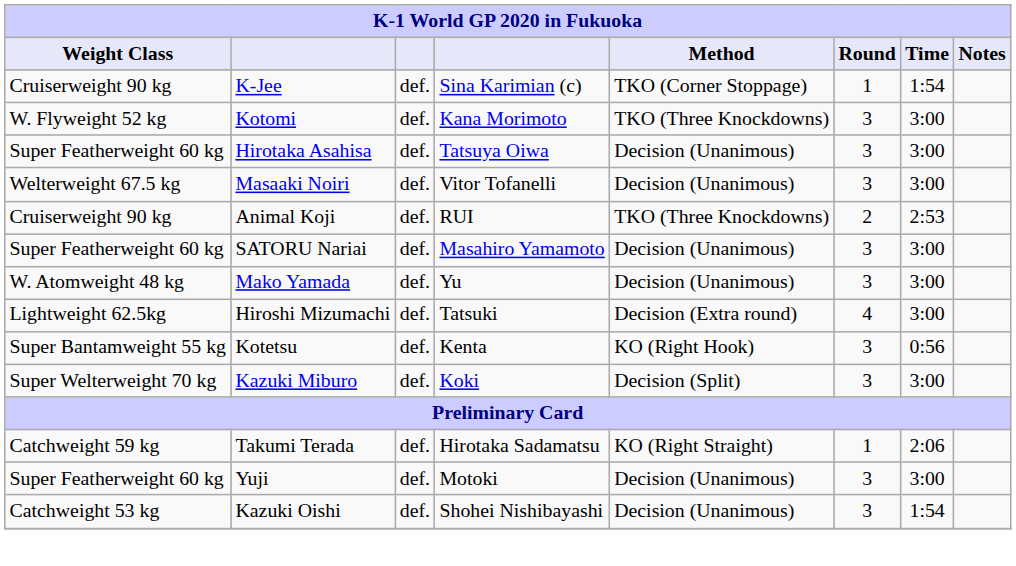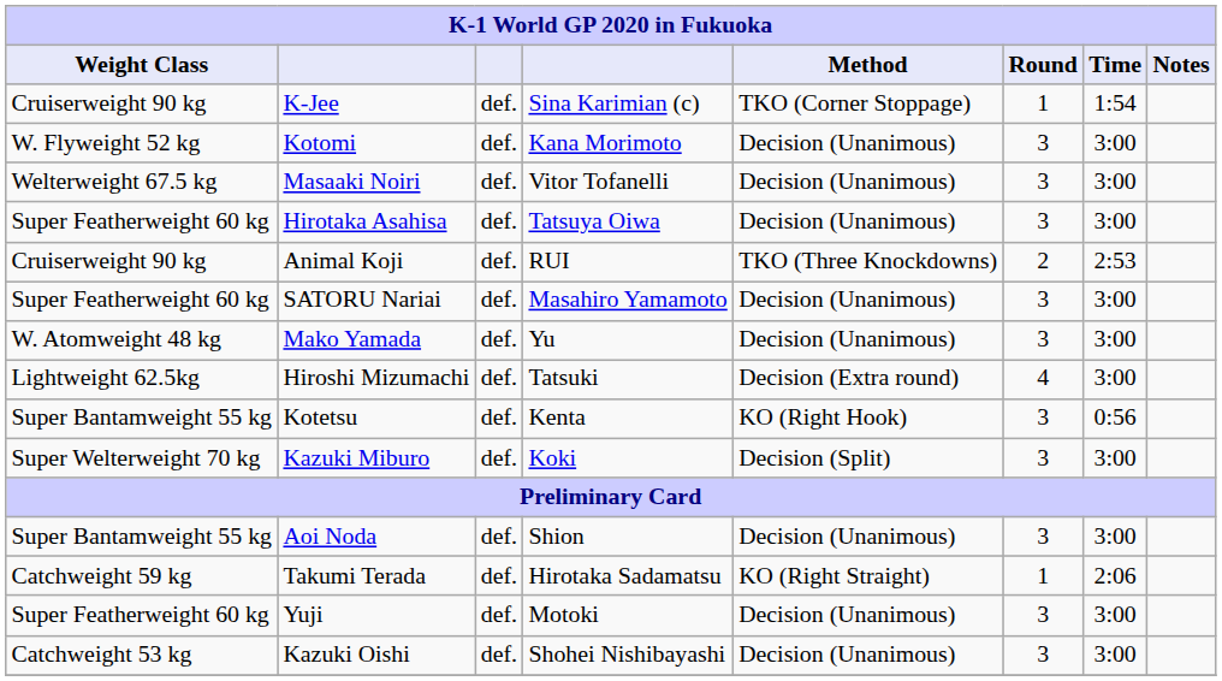Kotomi | Method: TKO (Three Knockdowns) -> Decision (Unanimous)
rows swapped: Masaaki Noiri <-> Hirotaka Asahisa
+ row: Super Bantamweight 55 kg | Aoi Noda | def. | Shion | Decision (Unanimous) | 3 | 3:00
Kazuki Oishi | Time: 1:54 -> 3:00
